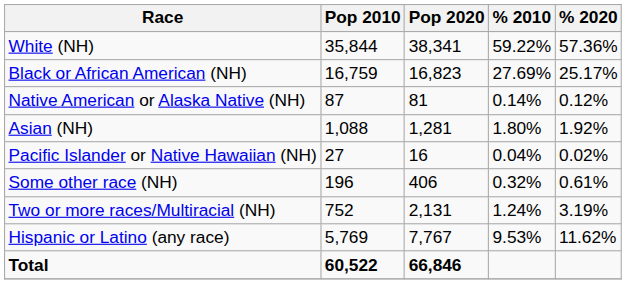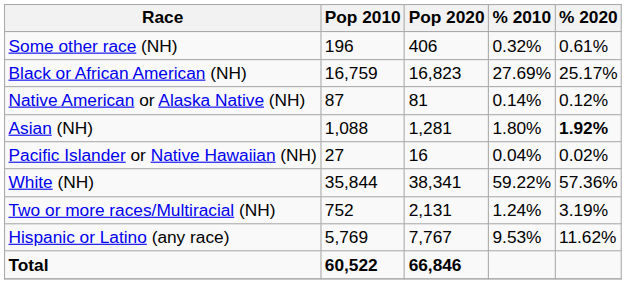rows swapped: White (NH) <-> Some other race (NH)
Asian (NH) | % 2020: normal -> bold
